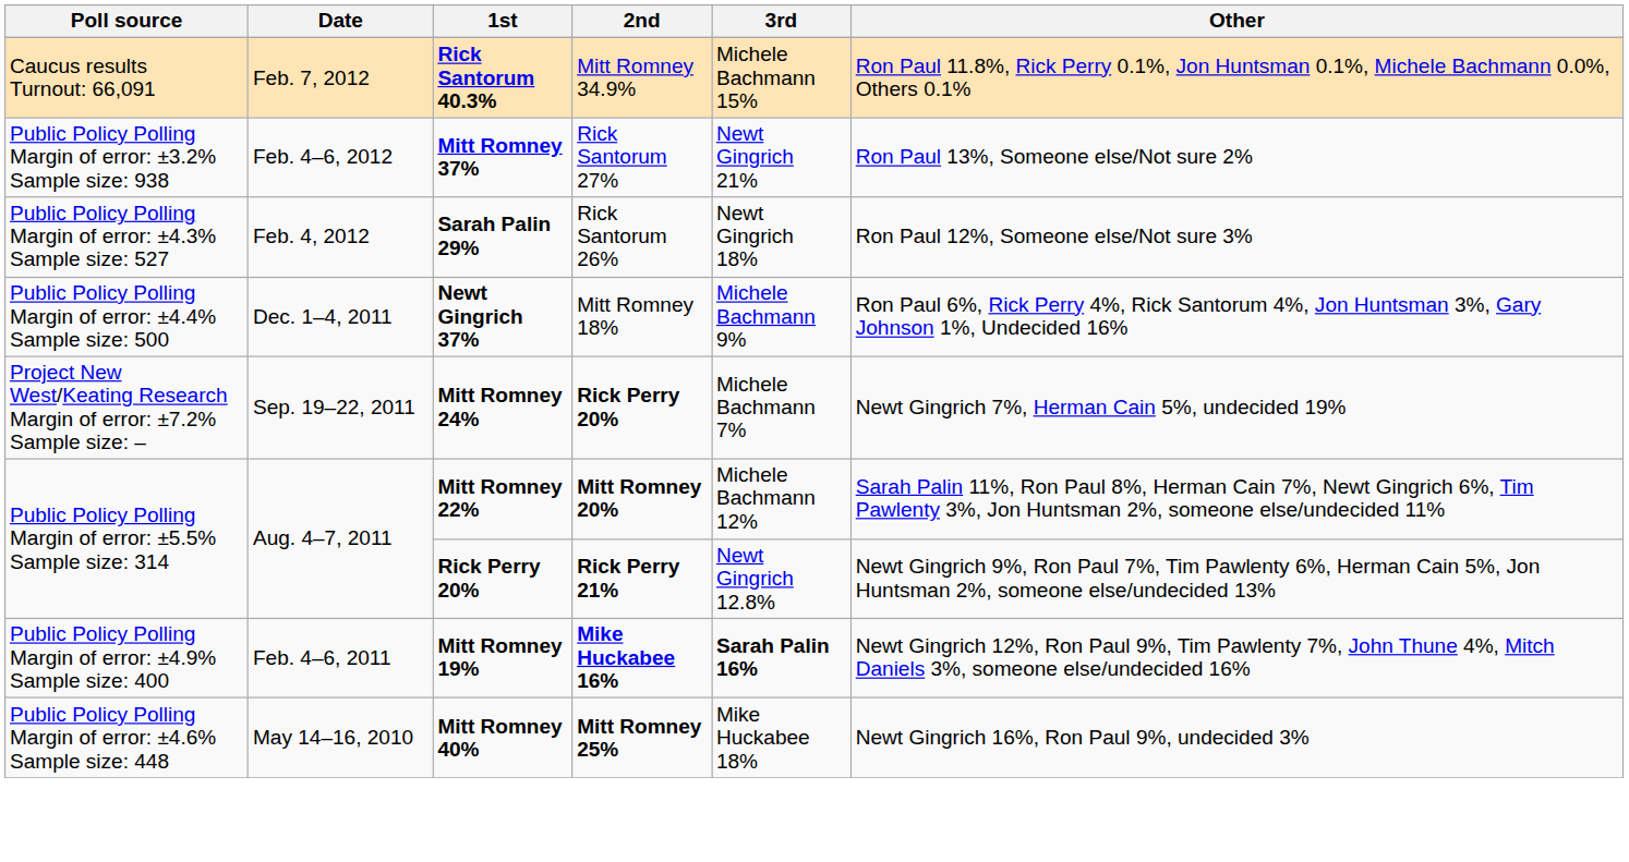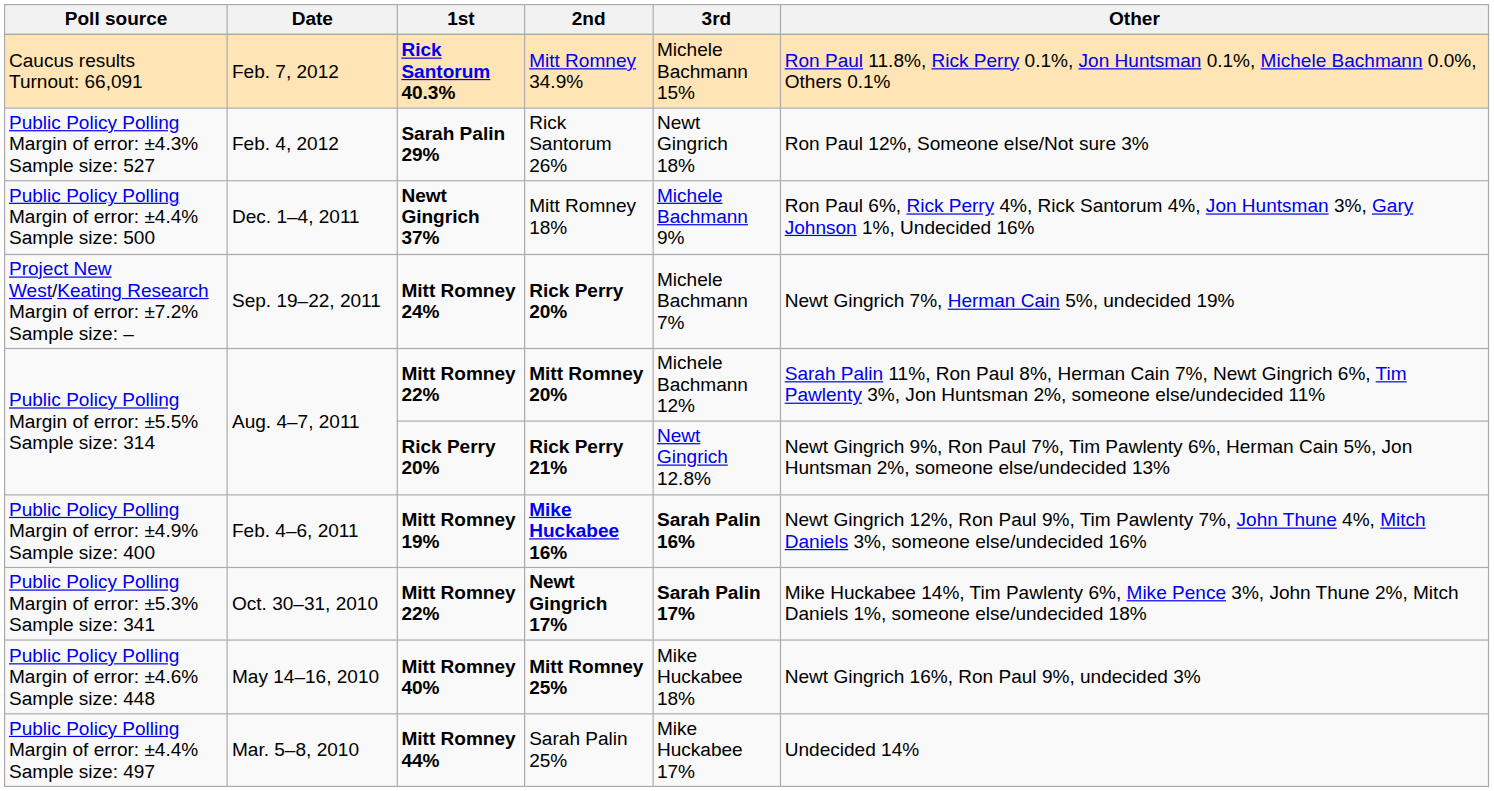- row: Public Policy Polling Margin of error: ±3.2% Sample size: 938 | Feb. 4–6, 2012 | Mitt Romney 37% | Rick Santorum 27% | Newt Gingrich 21% | Ron Paul 13%, Someone else/Not sure 2%
+ row: Public Policy Polling Margin of error: ±5.3% Sample size: 341 | Oct. 30–31, 2010 | Mitt Romney 22% | Newt Gingrich 17% | Sarah Palin 17% | Mike Huckabee 14%, Tim Pawlenty 6%, Mike Pence 3%, John Thune 2%, Mitch Daniels 1%, someone else/undecided 18%
+ row: Public Policy Polling Margin of error: ±4.4% Sample size: 497 | Mar. 5–8, 2010 | Mitt Romney 44% | Sarah Palin 25% | Mike Huckabee 17% | Undecided 14%
